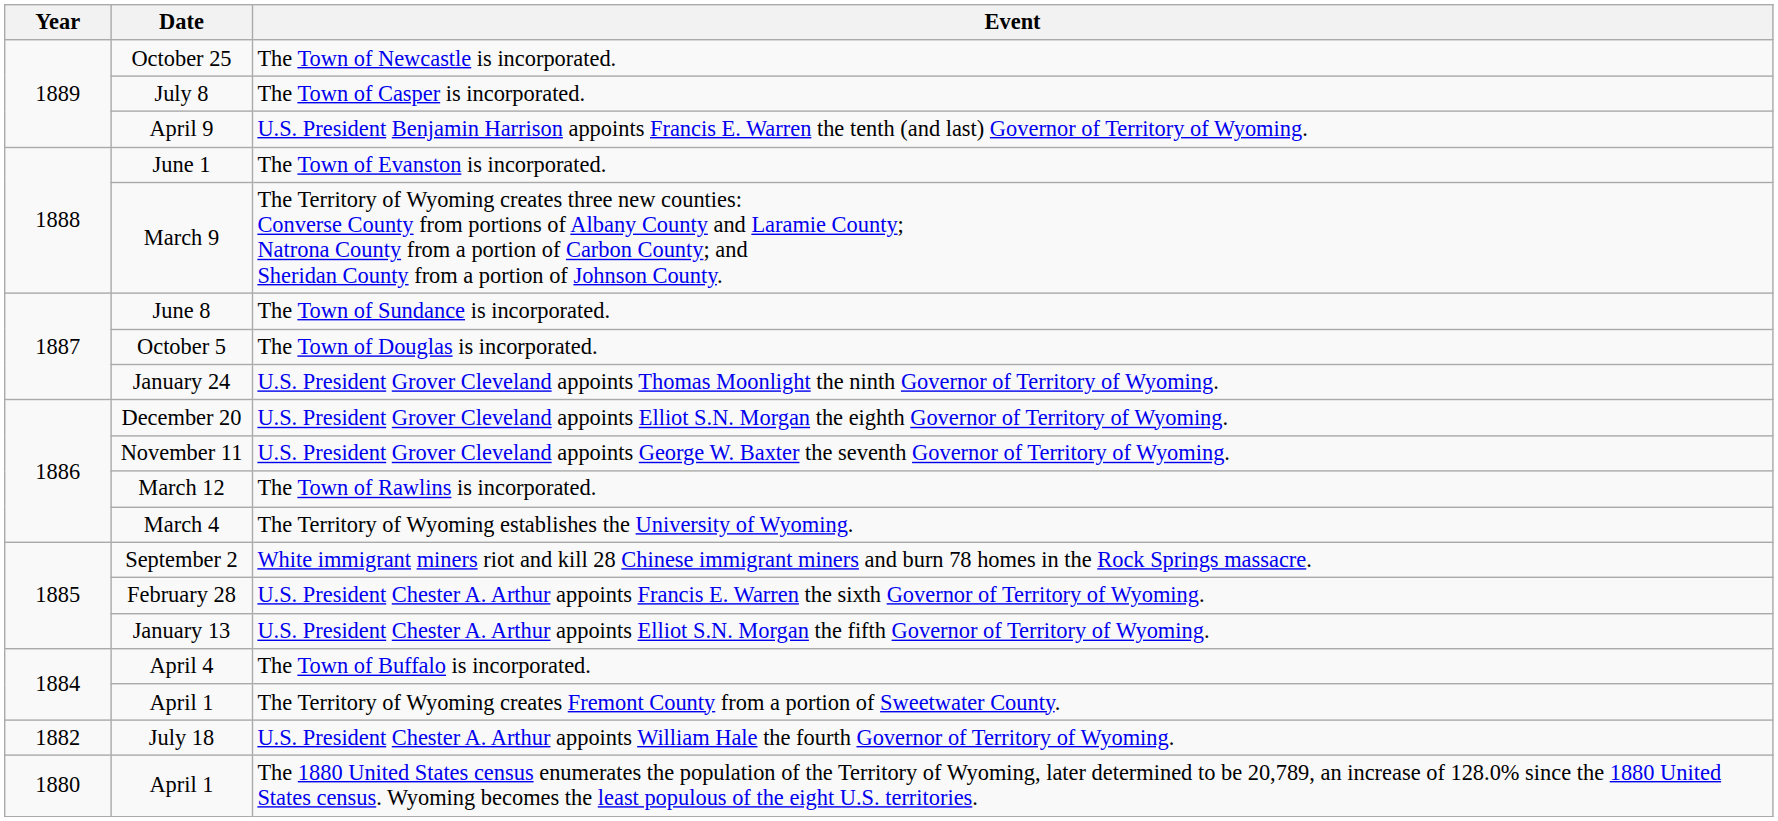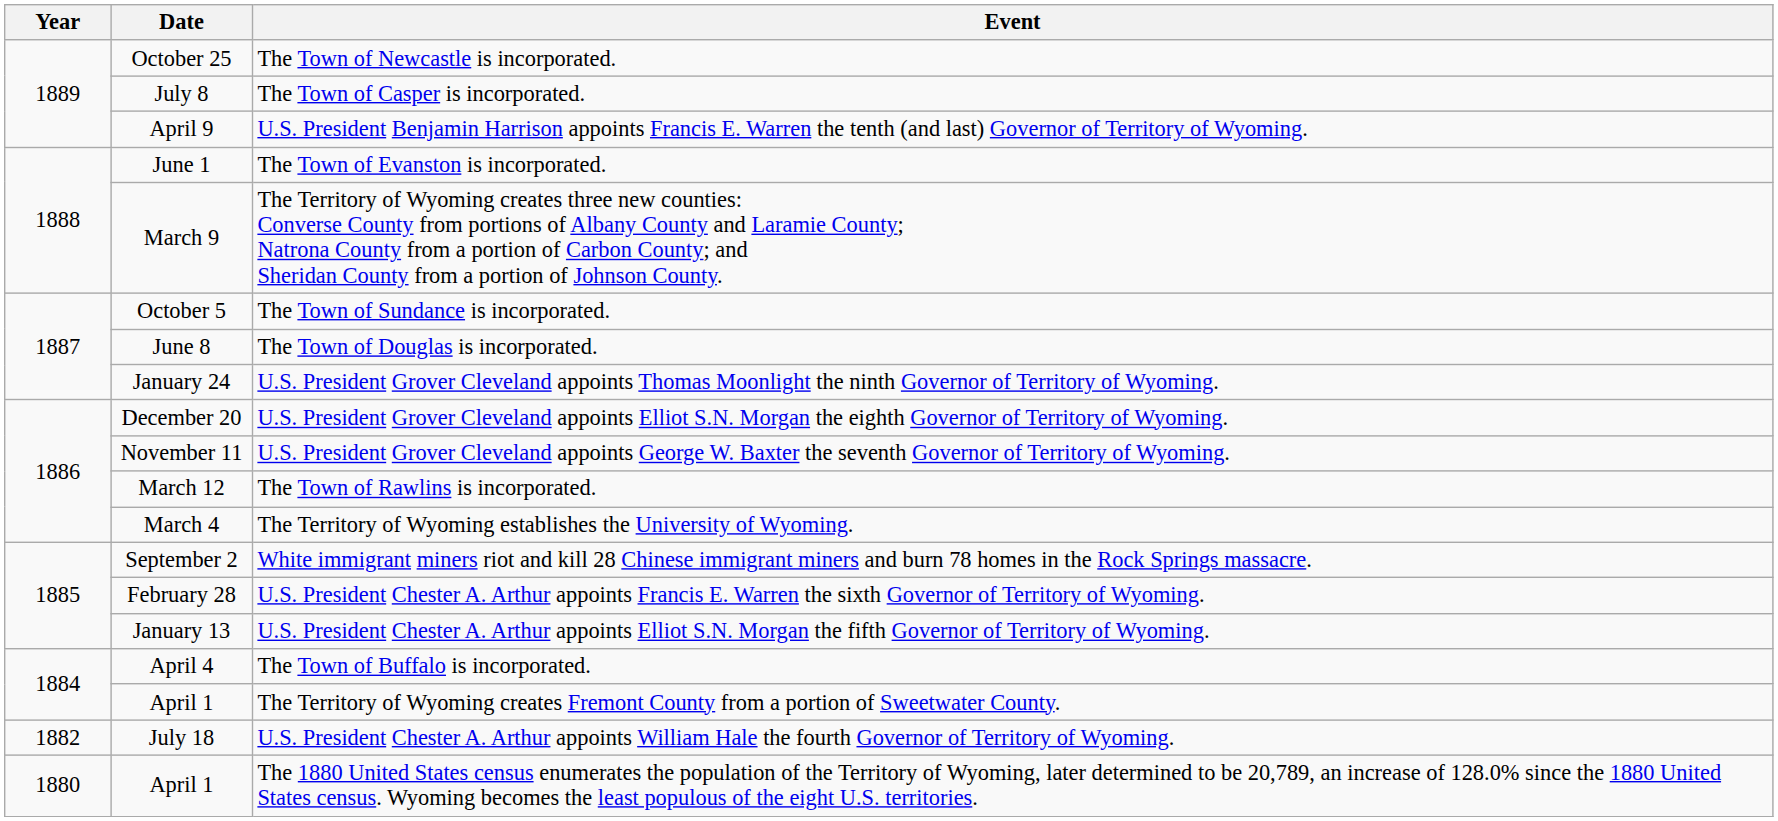The Town of Sundance is incorporated. | Date: June 8 -> October 5
The Town of Douglas is incorporated. | Date: October 5 -> June 8
